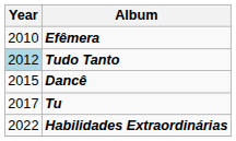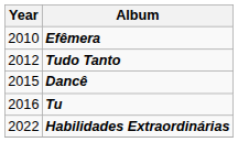Tudo Tanto | Year: lightblue background -> no background
Tu | Year: 2017 -> 2016
